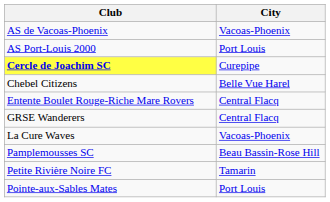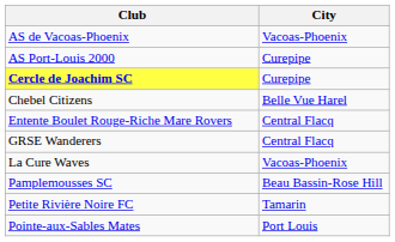AS Port-Louis 2000 | City: Port Louis -> Curepipe
